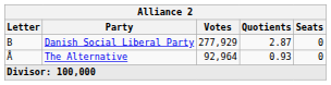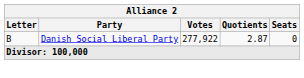Danish Social Liberal Party | Votes: 277,929 -> 277,922
- row: Å | The Alternative | 92,964 | 0.93 | 0
